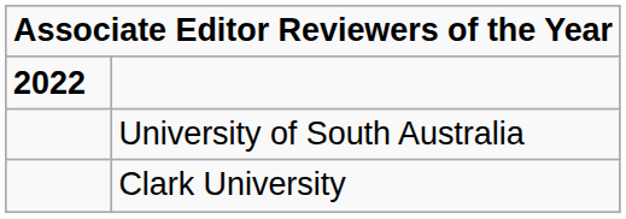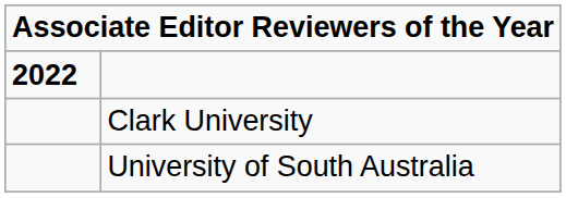rows swapped: University of South Australia <-> Clark University
